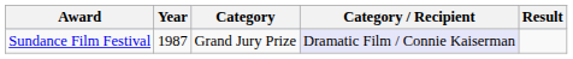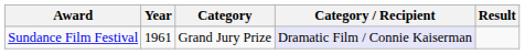Sundance Film Festival | Year: 1987 -> 1961
